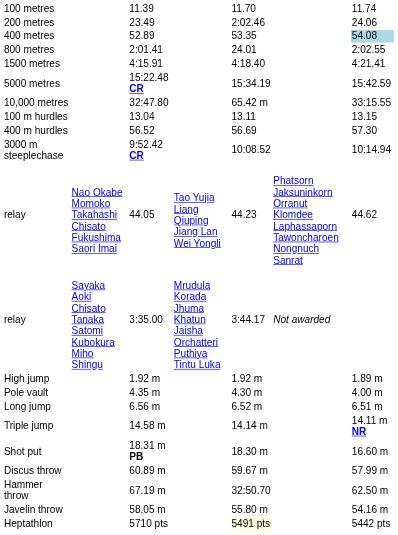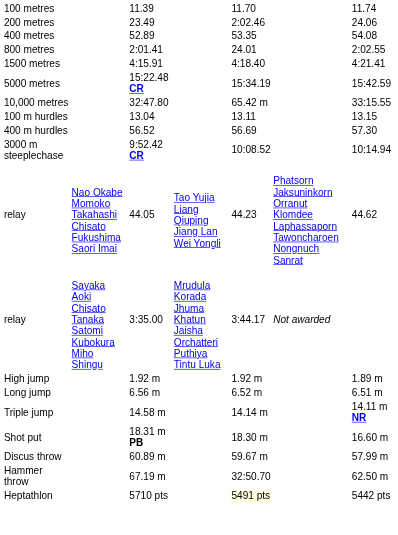400 metres | column 7: lightblue background -> no background
- row: Pole vault | 4.35 m | 4.30 m | 4.00 m
- row: Javelin throw | 58.05 m | 55.80 m | 54.16 m
